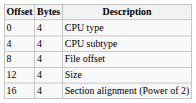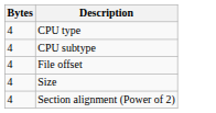- column: Offset | 0 | 4 | 8 | 12 | 16
